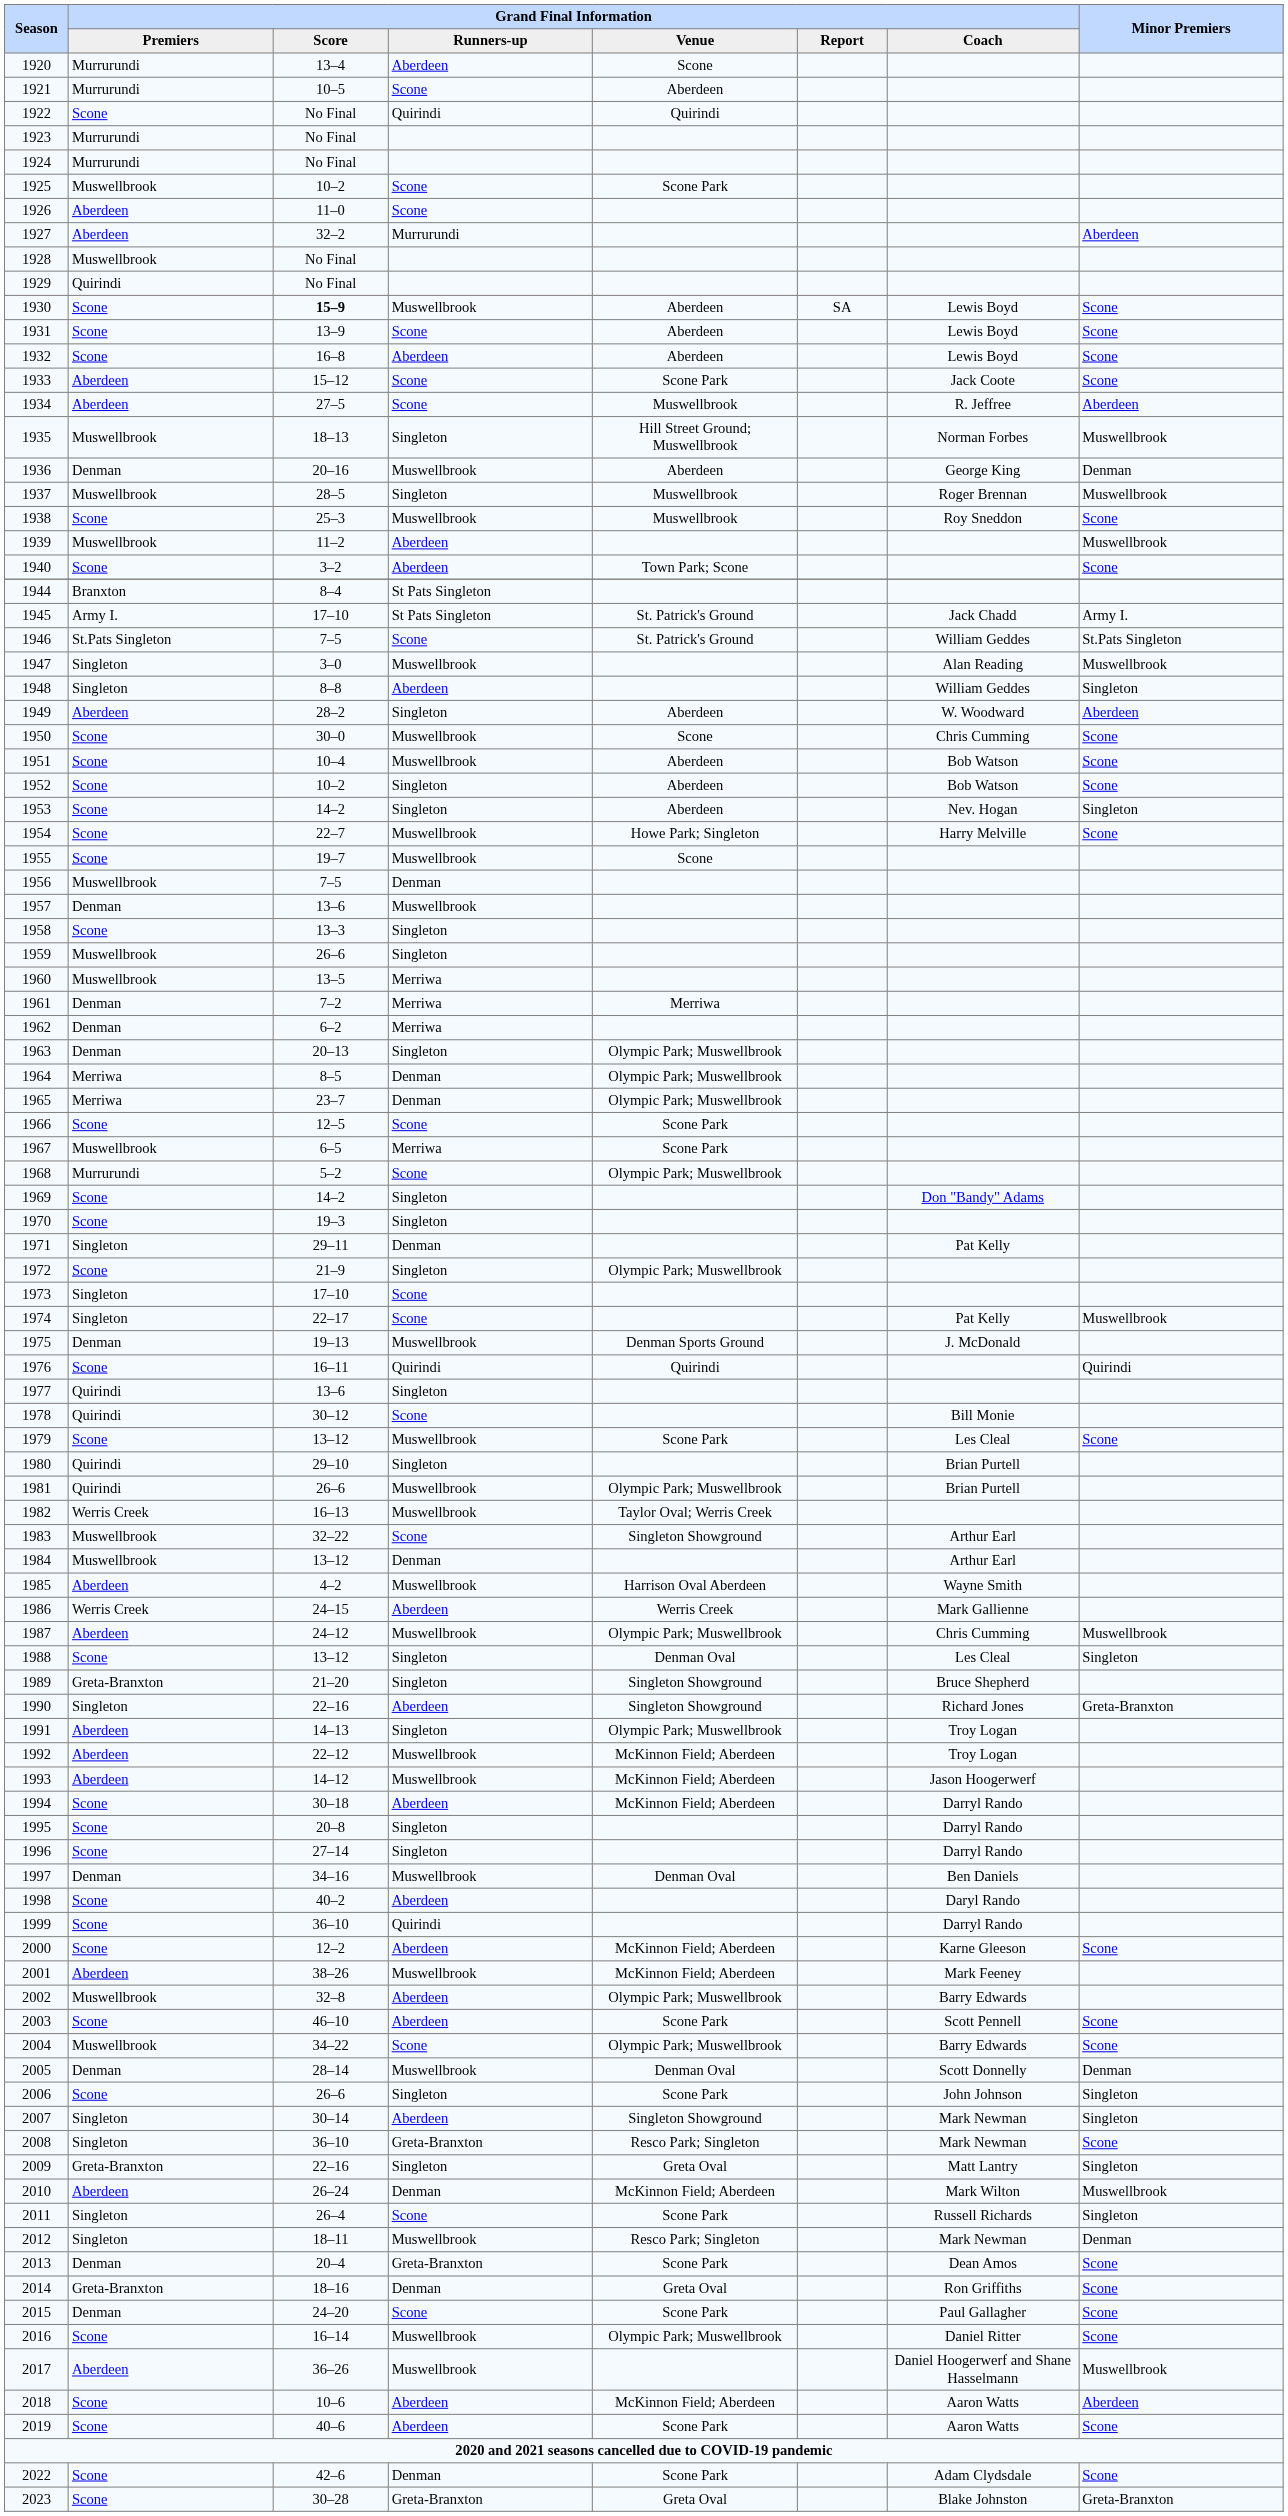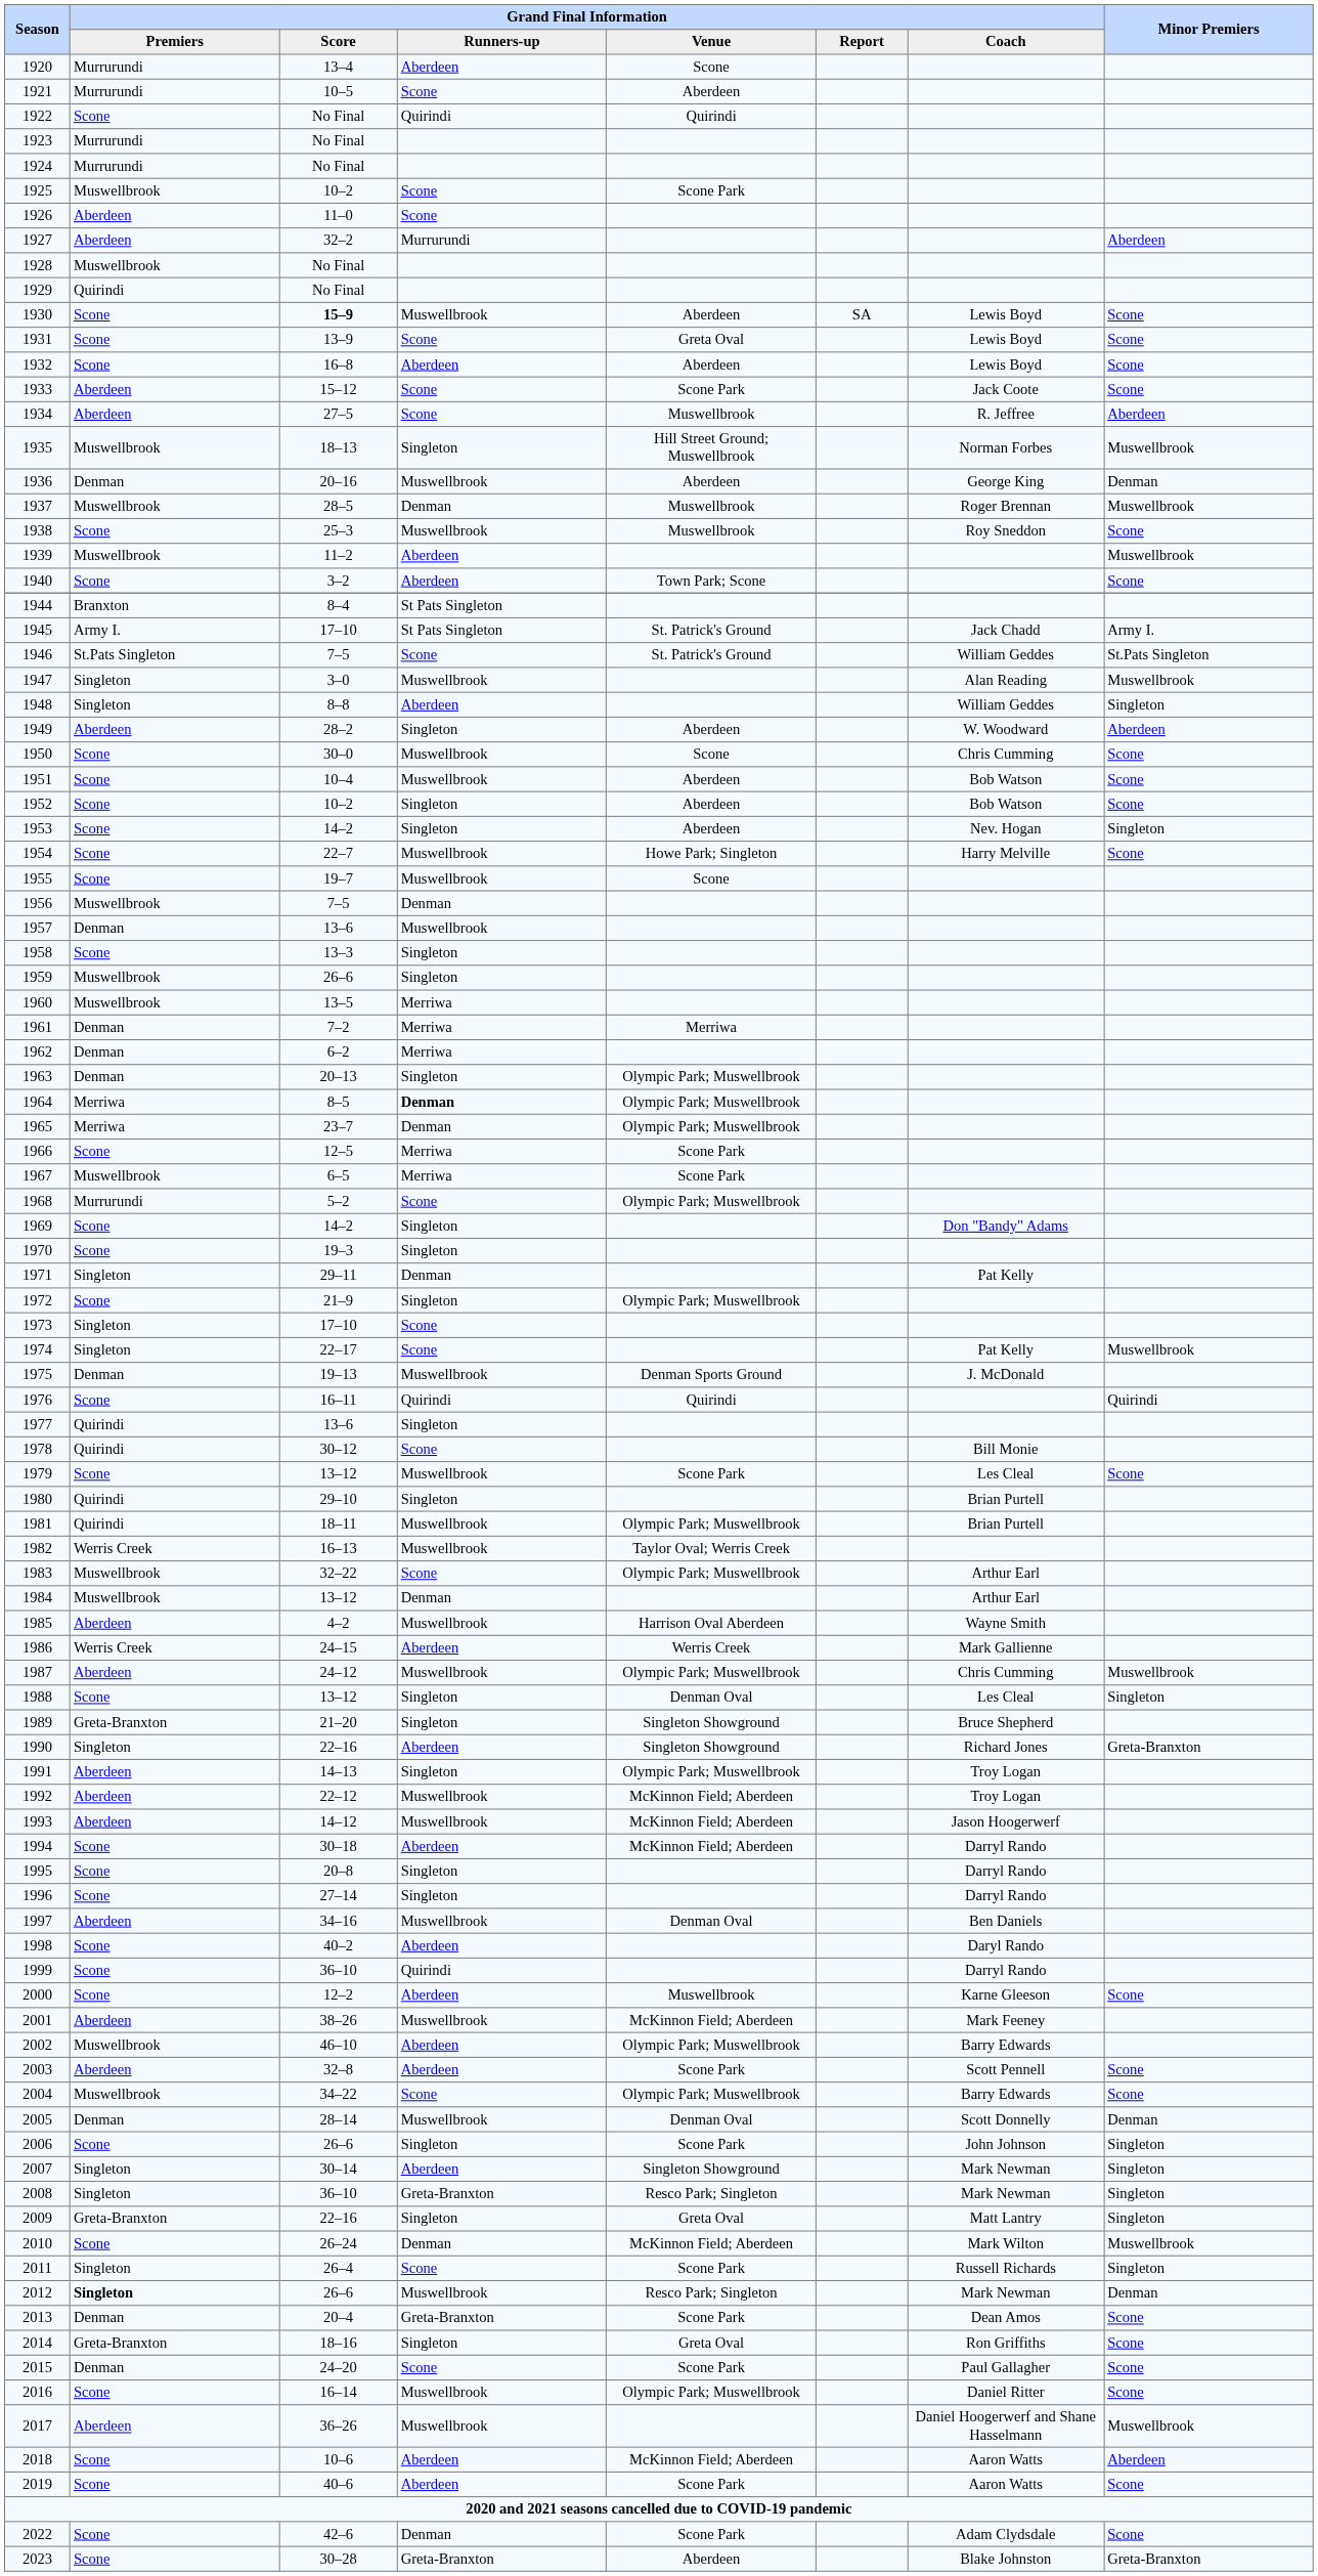1931 | Grand Final Information / Venue: Aberdeen -> Greta Oval
1937 | Grand Final Information / Runners-up: Singleton -> Denman
1964 | Grand Final Information / Runners-up: normal -> bold
1966 | Grand Final Information / Runners-up: Scone -> Merriwa
1981 | Grand Final Information / Score: 26–6 -> 18–11
1983 | Grand Final Information / Venue: Singleton Showground -> Olympic Park; Muswellbrook
1997 | Grand Final Information / Premiers: Denman -> Aberdeen
2000 | Grand Final Information / Venue: McKinnon Field; Aberdeen -> Muswellbrook
2002 | Grand Final Information / Score: 32–8 -> 46–10
2003 | Grand Final Information / Premiers: Scone -> Aberdeen
2003 | Grand Final Information / Score: 46–10 -> 32–8
2008 | Minor Premiers: Scone -> Singleton
2010 | Grand Final Information / Premiers: Aberdeen -> Scone
2012 | Grand Final Information / Premiers: normal -> bold
2012 | Grand Final Information / Score: 18–11 -> 26–6
2014 | Grand Final Information / Runners-up: Denman -> Singleton
2023 | Grand Final Information / Venue: Greta Oval -> Aberdeen
